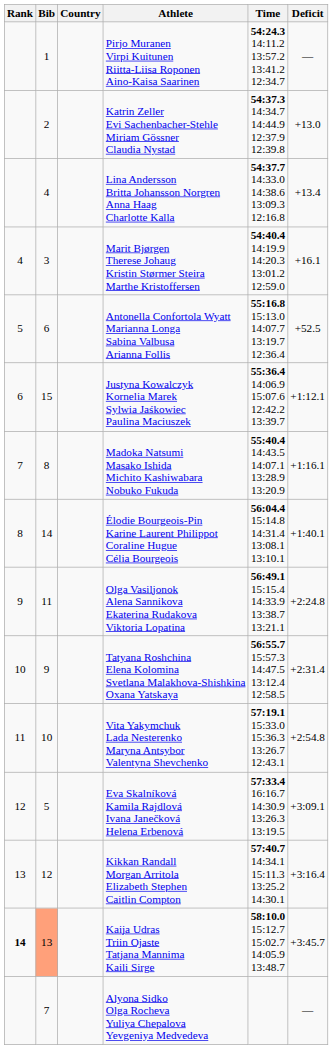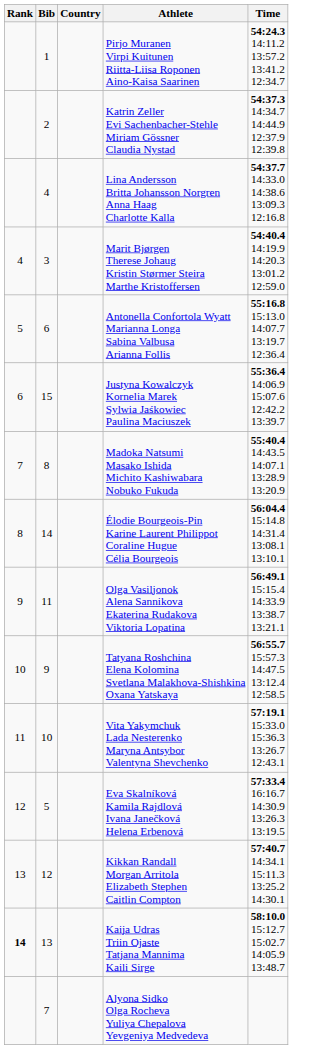- column: Deficit | — | +13.0 | +13.4 | +16.1 | +52.5 | +1:12.1 | +1:16.1 | +1:40.1 | +2:24.8 | +2:31.4 | +2:54.8 | +3:09.1 | +3:16.4 | +3:45.7 | —
Kaija Udras Triin Ojaste Tatjana Mannima Kaili Sirge | Bib: lightsalmon background -> no background
